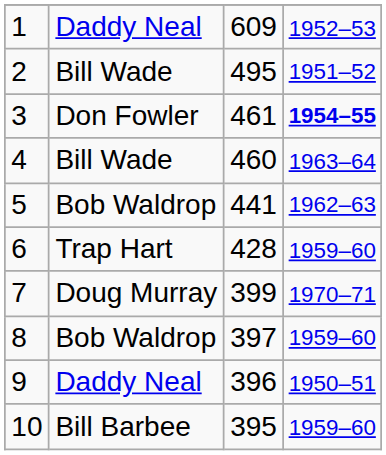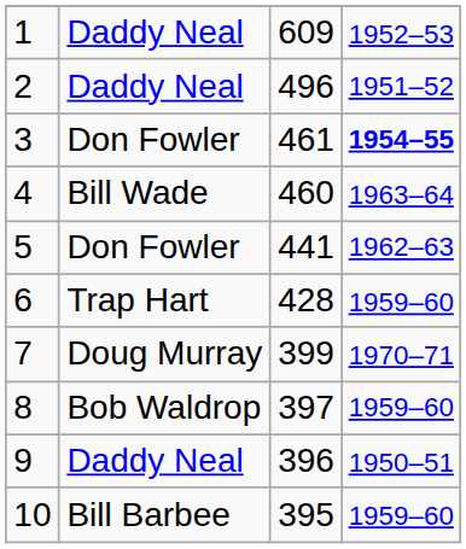2 | column 2: Bill Wade -> Daddy Neal
2 | column 3: 495 -> 496
5 | column 2: Bob Waldrop -> Don Fowler
